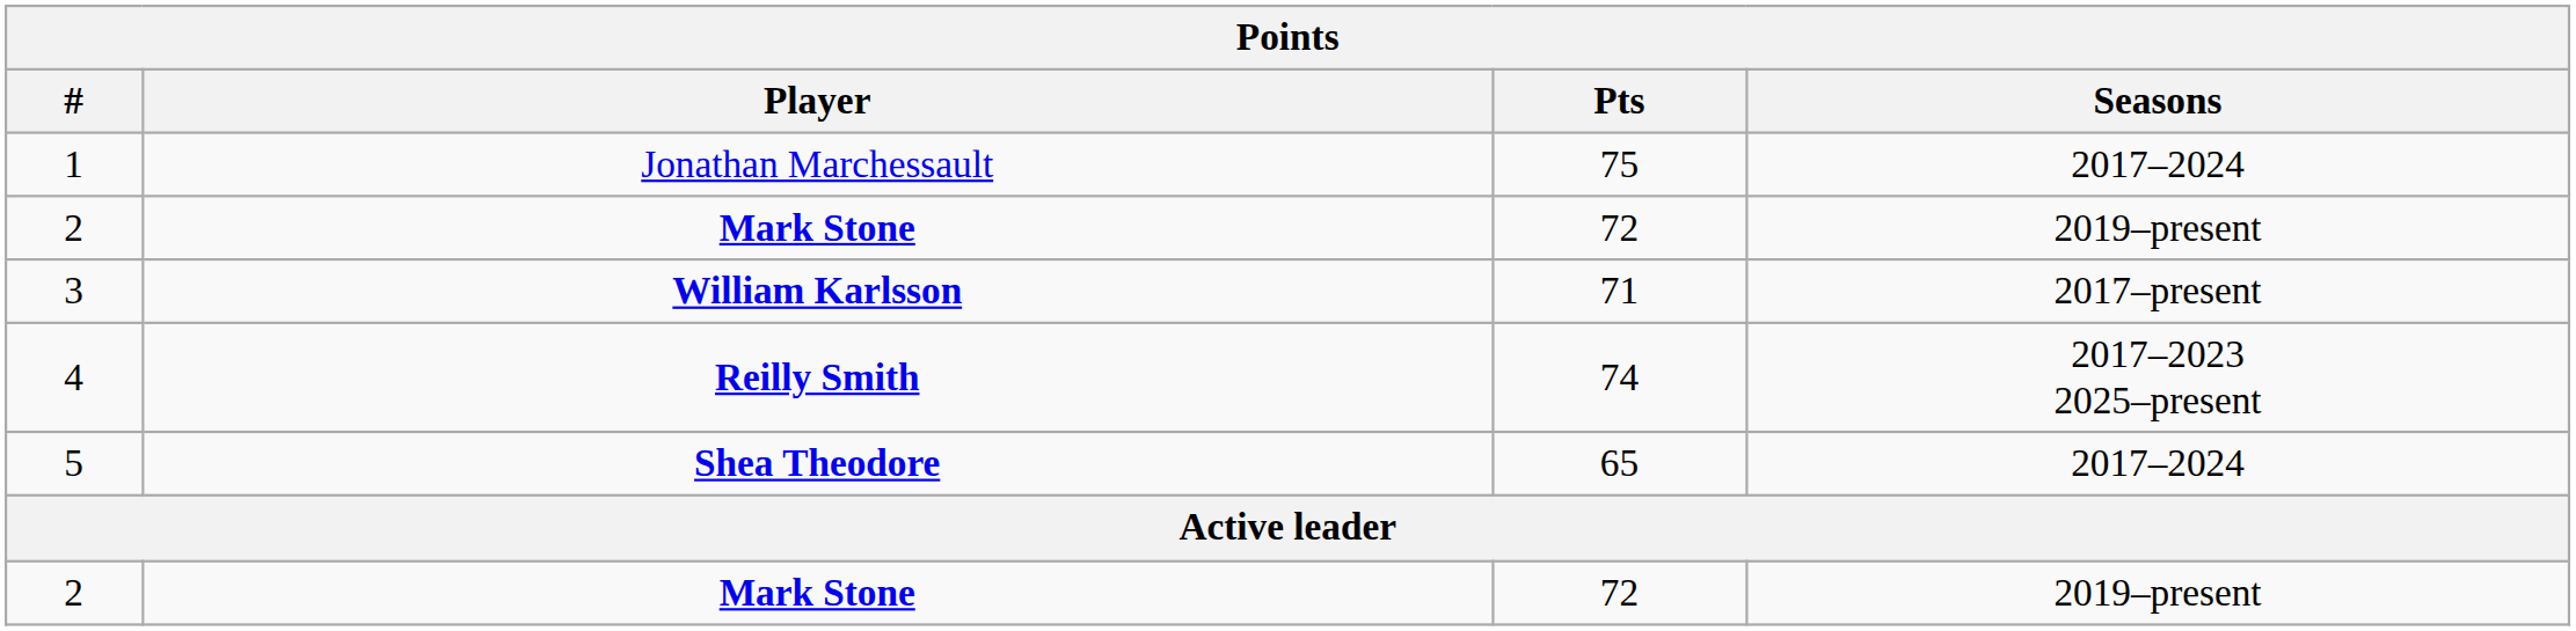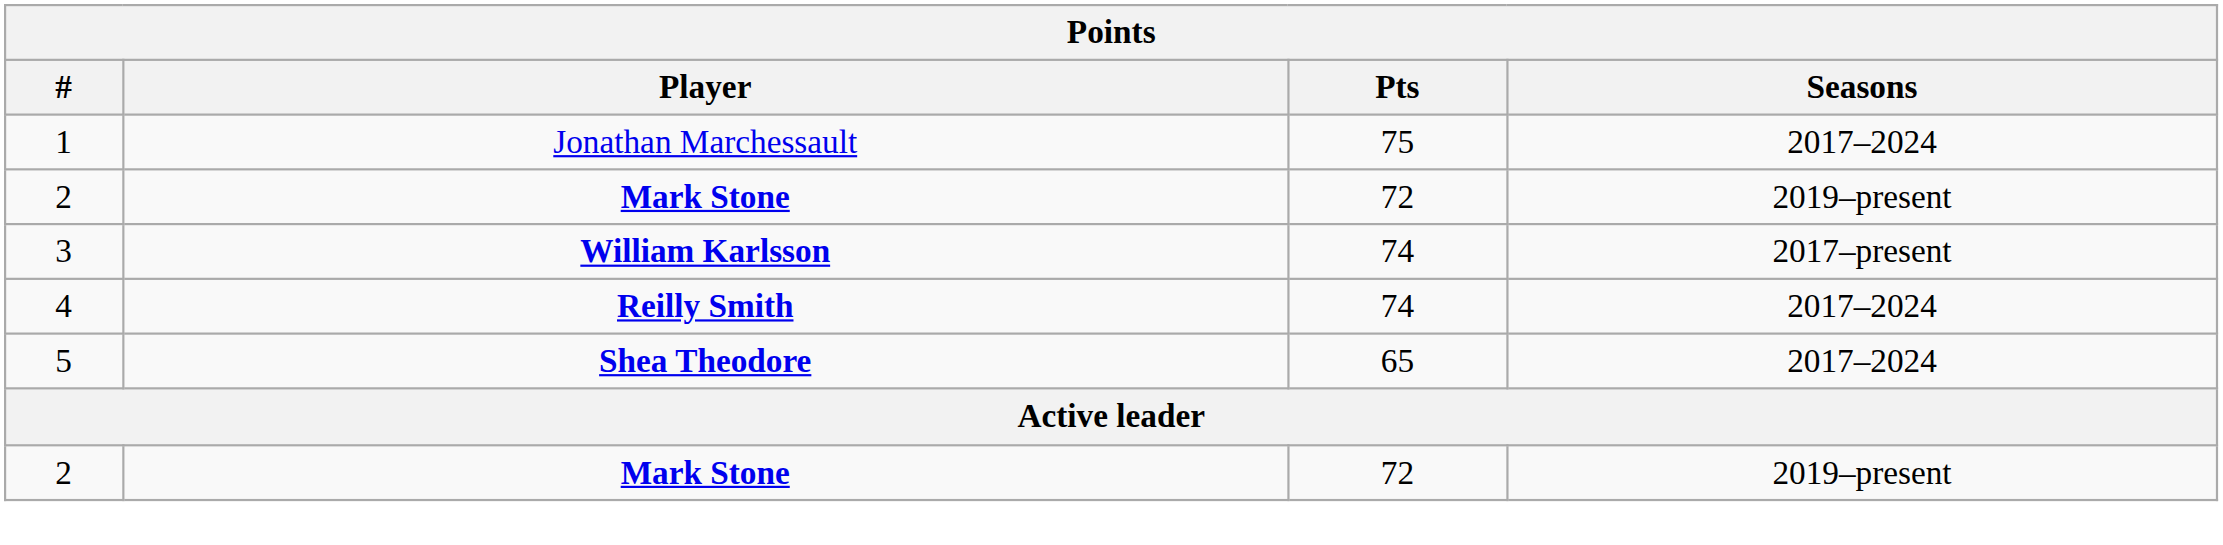3 | Pts: 71 -> 74
4 | Seasons: 2017–2023 2025–present -> 2017–2024
